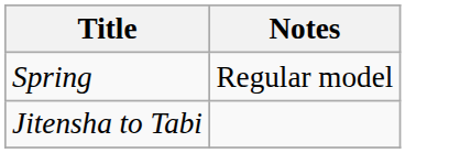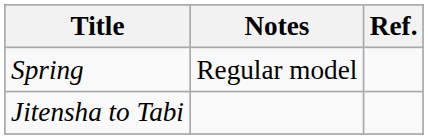+ column: Ref.
